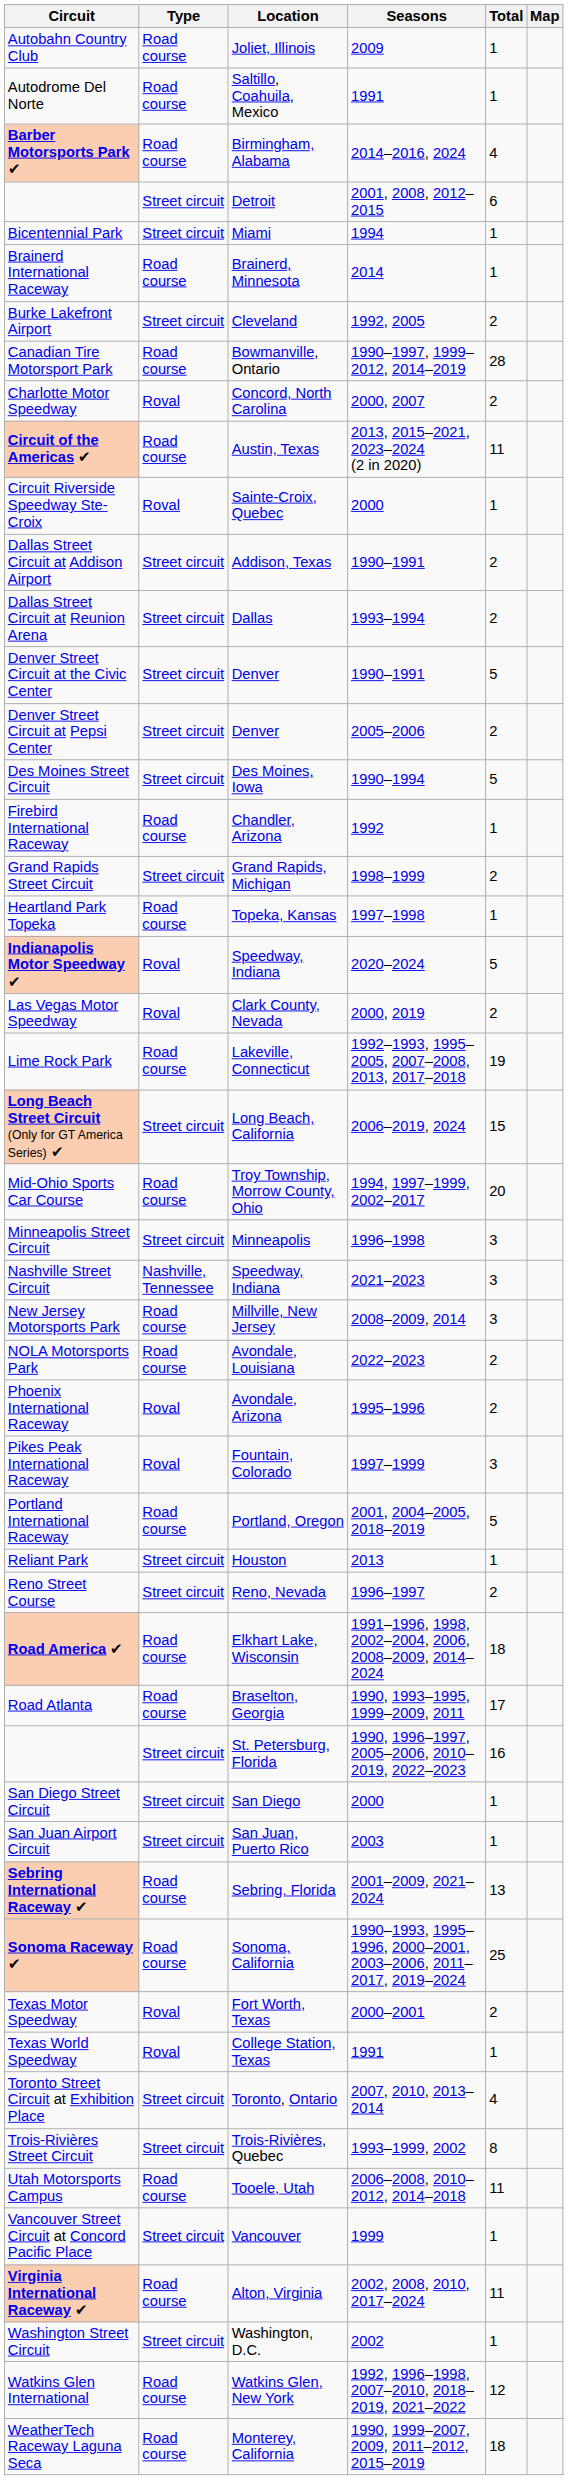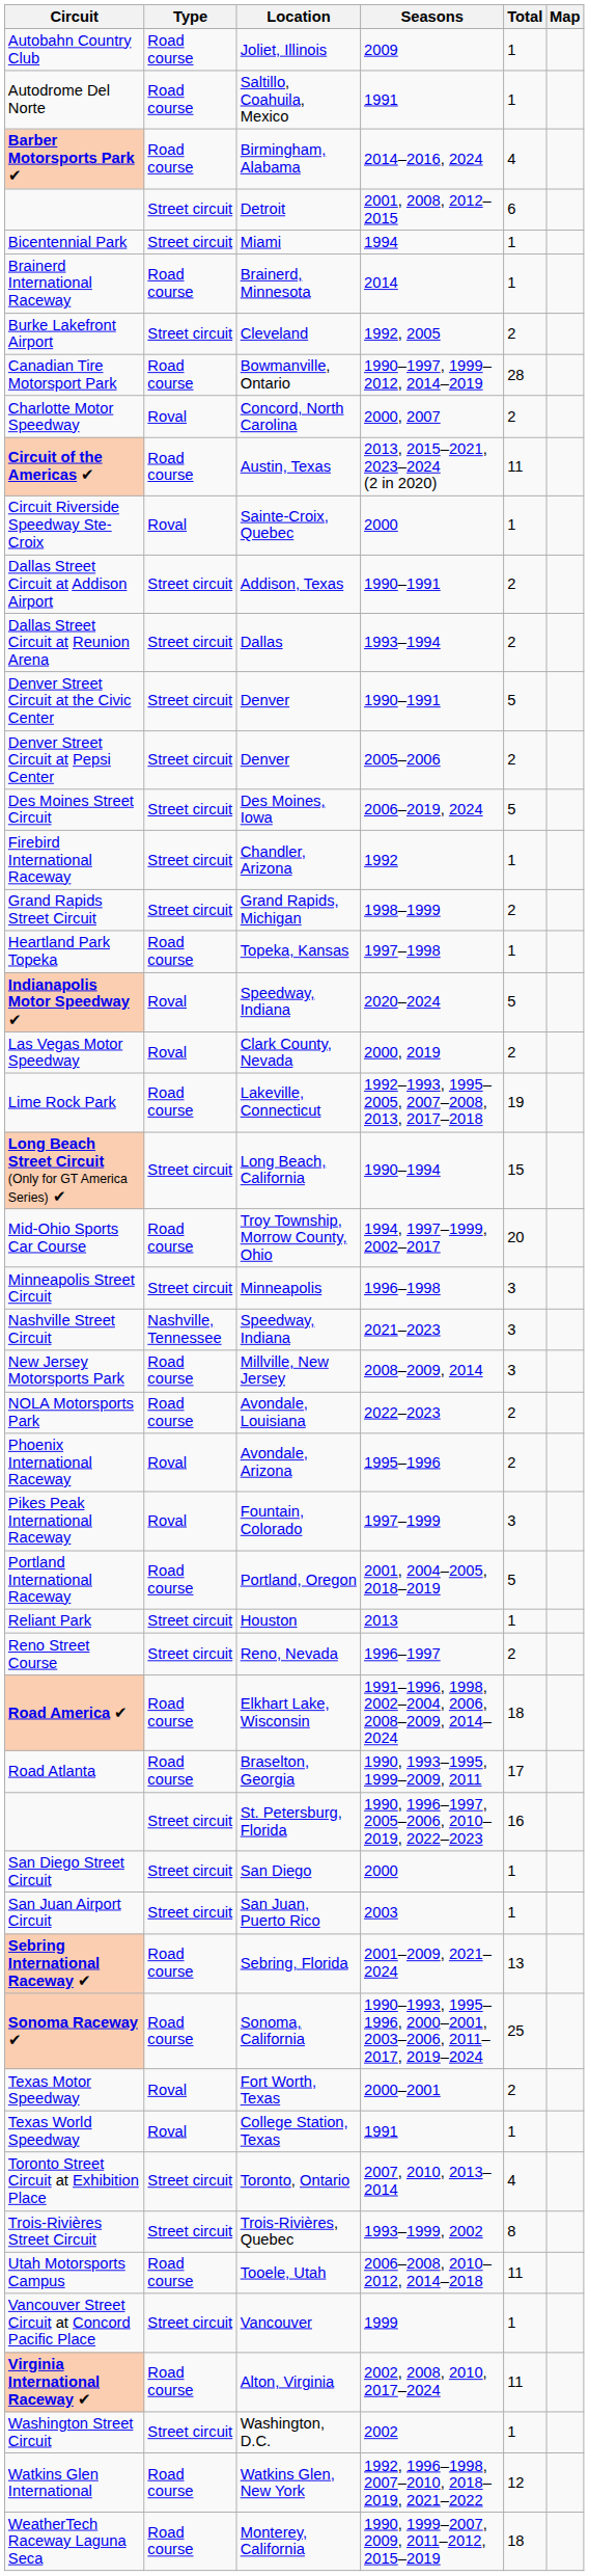Des Moines Street Circuit | Seasons: 1990–1994 -> 2006–2019, 2024
Firebird International Raceway | Type: Road course -> Street circuit
Long Beach Street Circuit (Only for GT America Series) ✔ | Seasons: 2006–2019, 2024 -> 1990–1994
